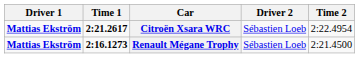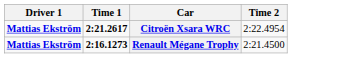- column: Driver 2 | Sébastien Loeb | Sébastien Loeb
